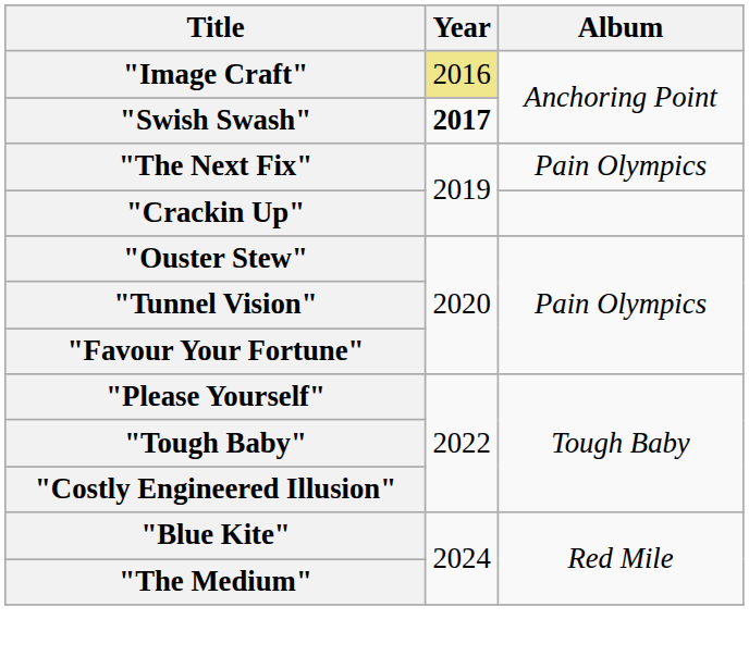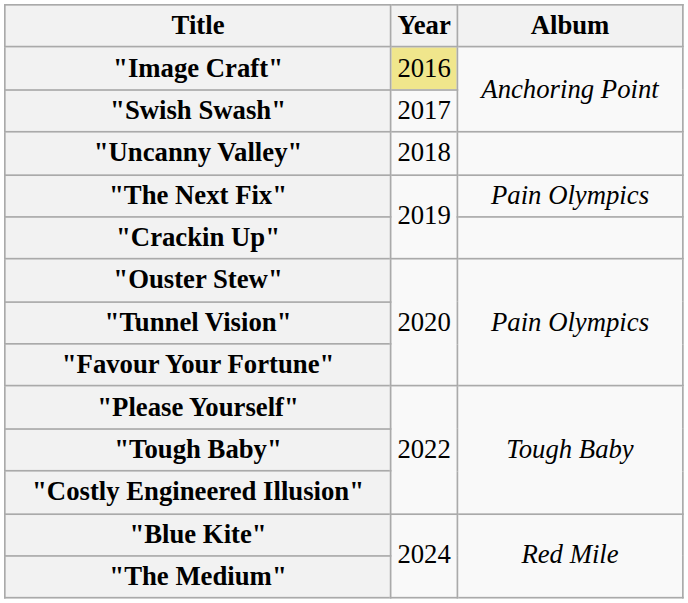"Swish Swash" | Year: bold -> normal
+ row: "Uncanny Valley" | 2018
